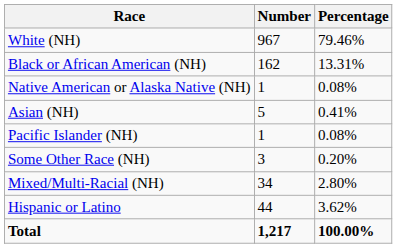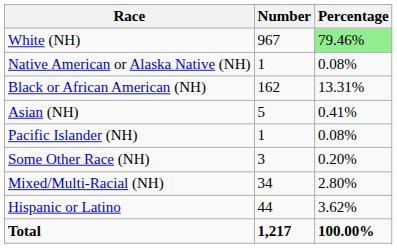White (NH) | Percentage: no background -> lightgreen background
rows swapped: Black or African American (NH) <-> Native American or Alaska Native (NH)
